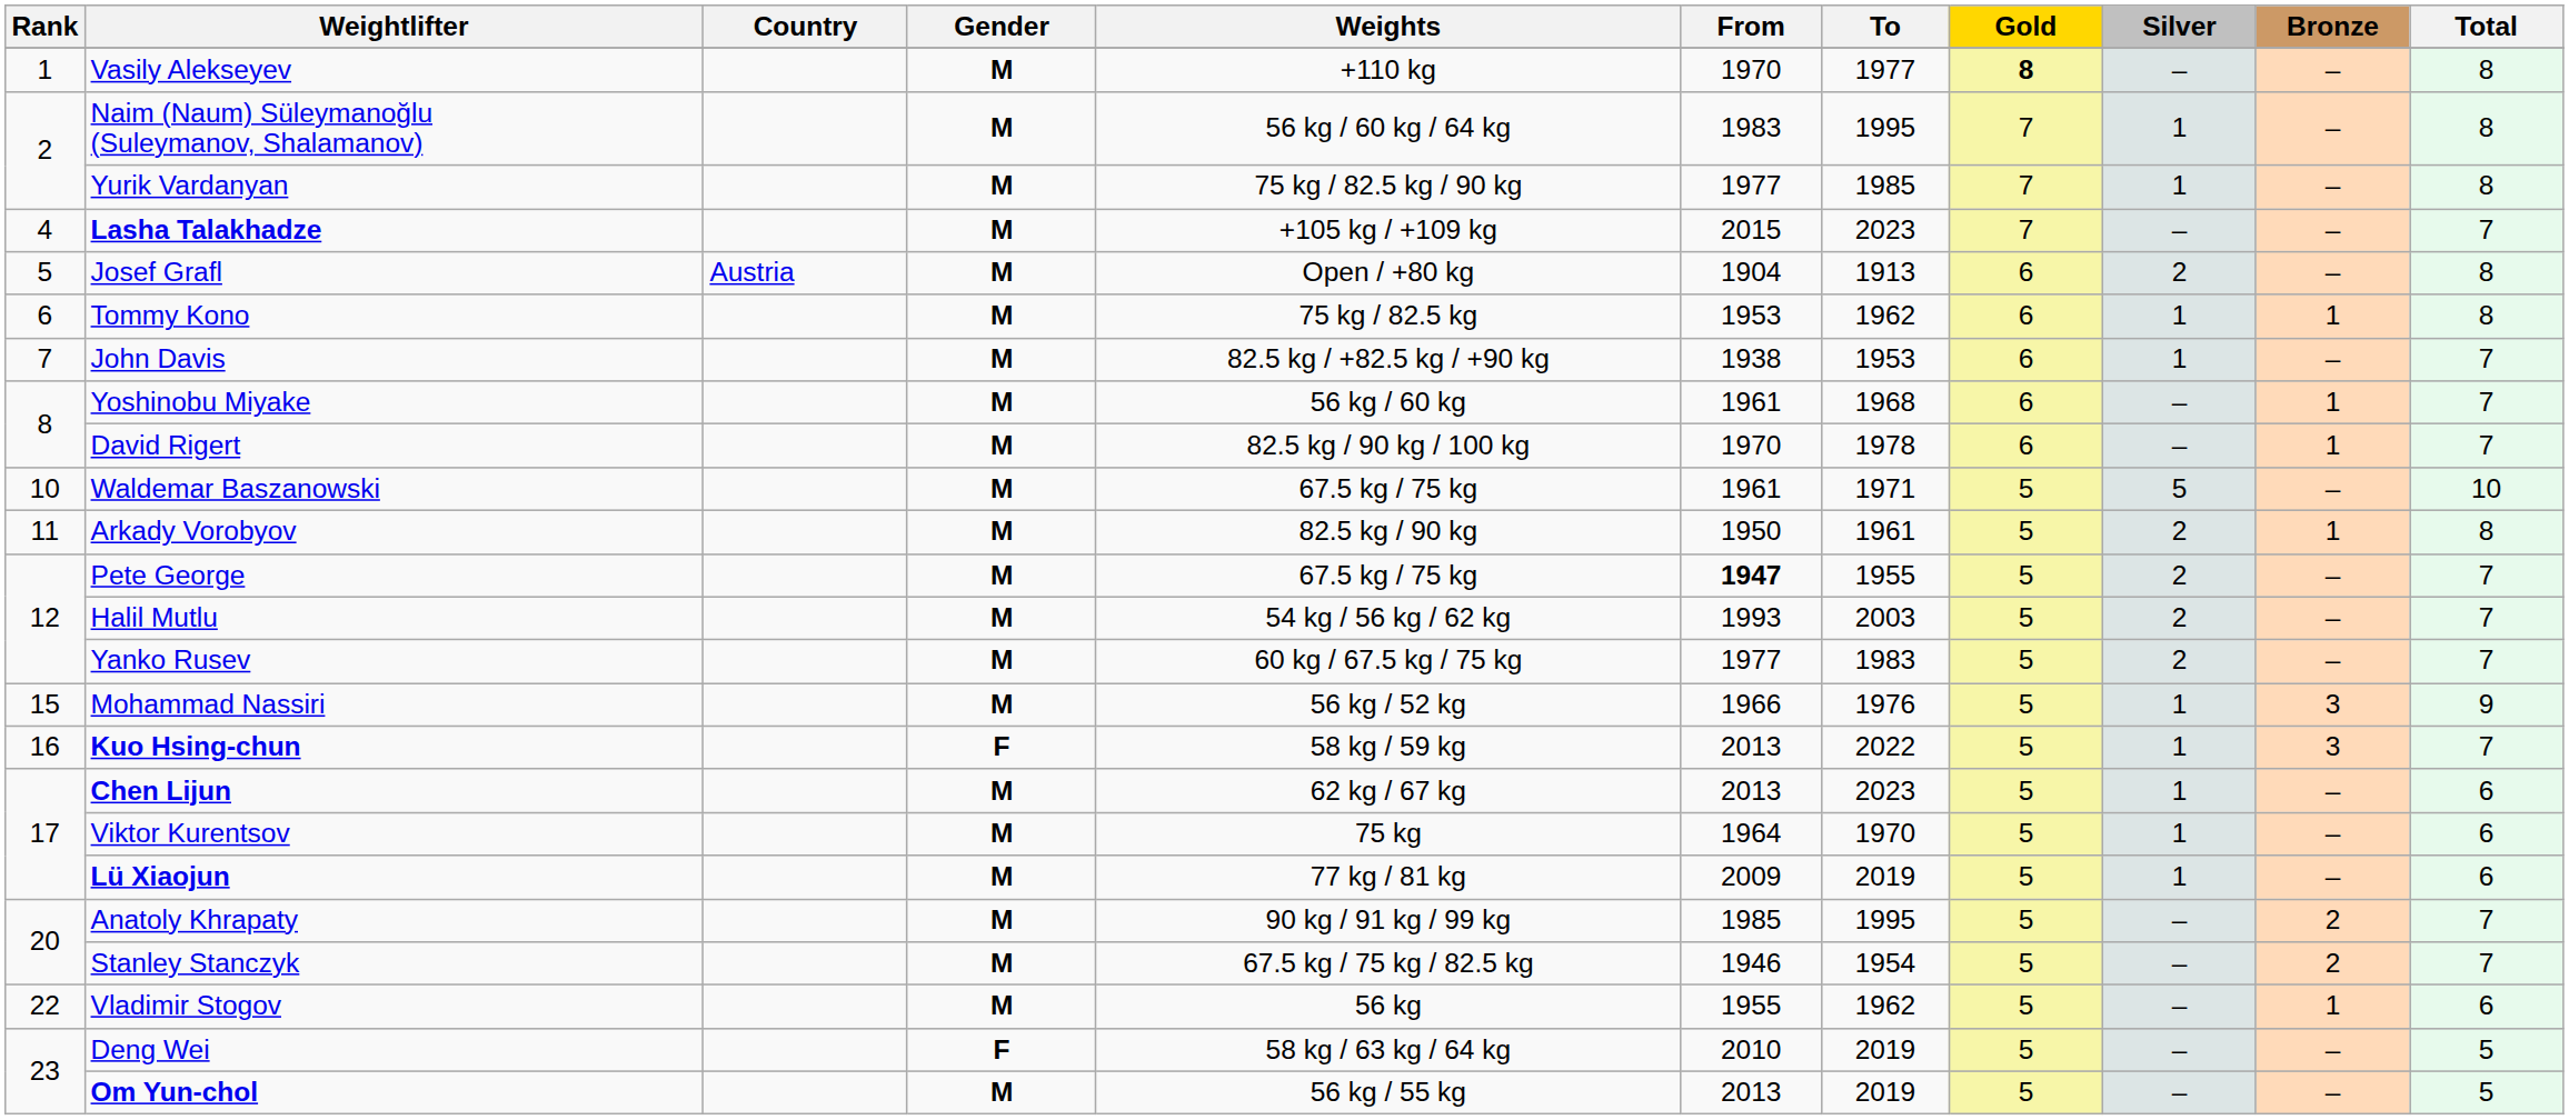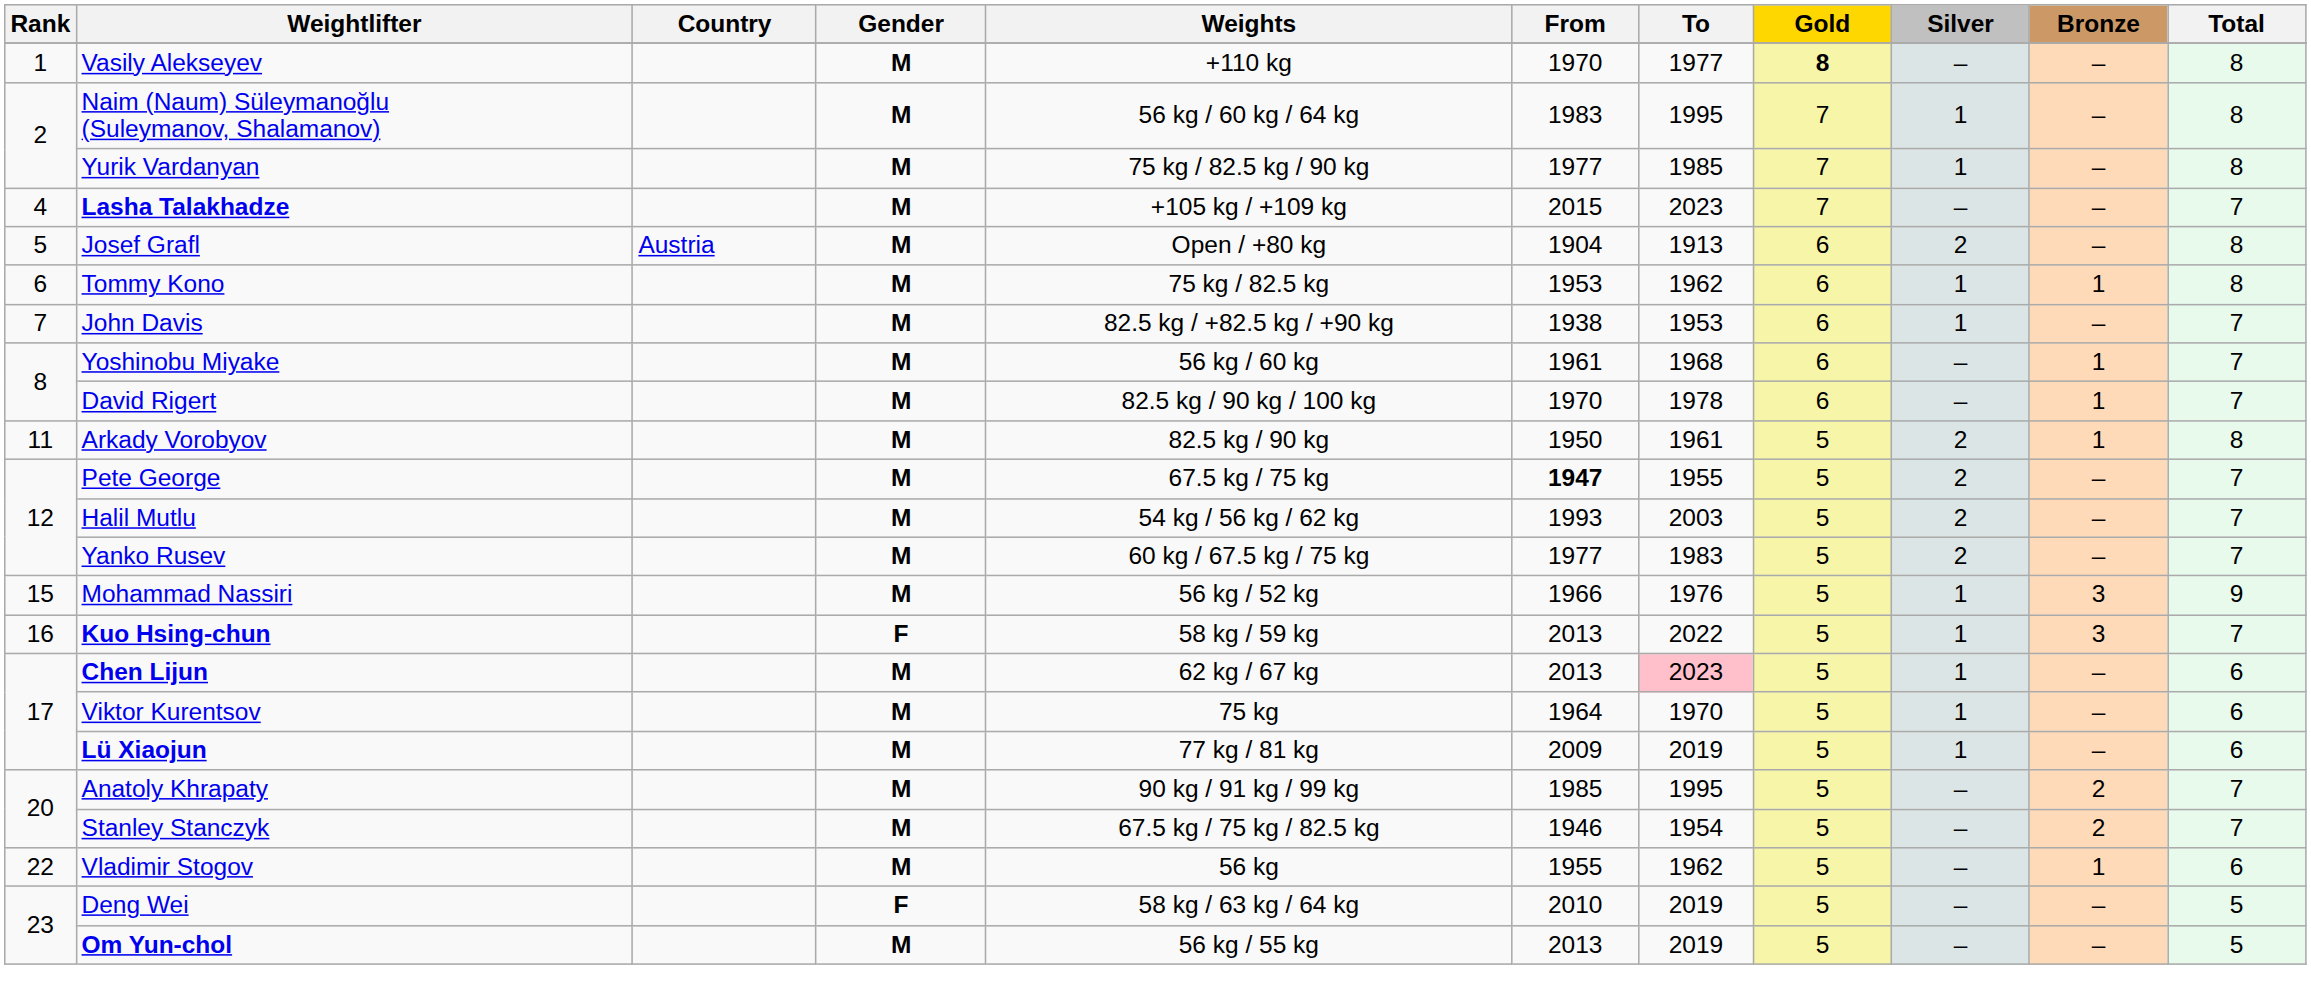- row: 10 | Waldemar Baszanowski | M | 67.5 kg / 75 kg | 1961 | 1971 | 5 | 5 | – | 10
Chen Lijun | To: no background -> pink background
